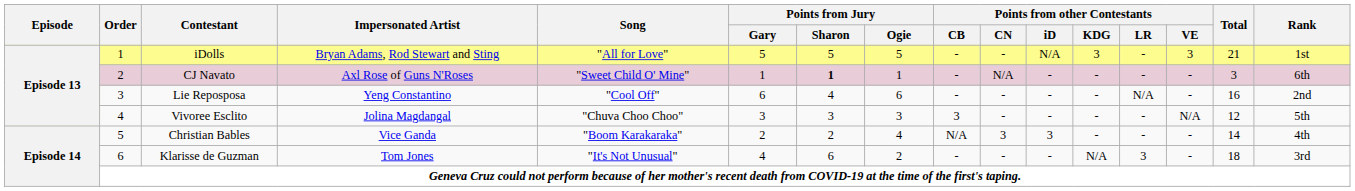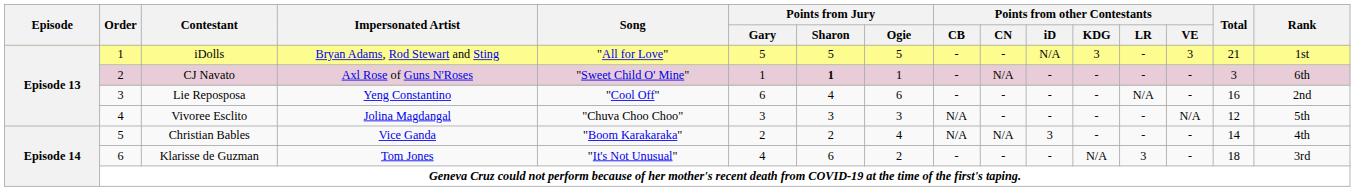Vivoree Esclito | Points from other Contestants / CB: 3 -> N/A
Christian Bables | Points from other Contestants / CN: 3 -> N/A
